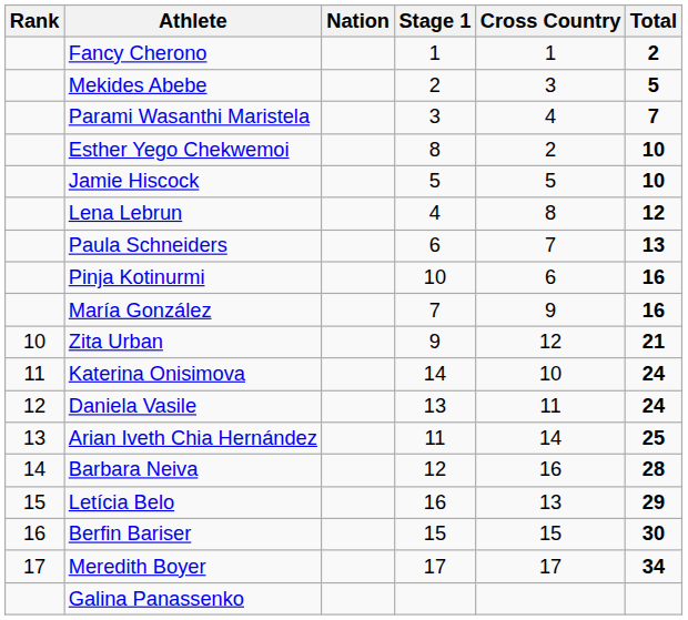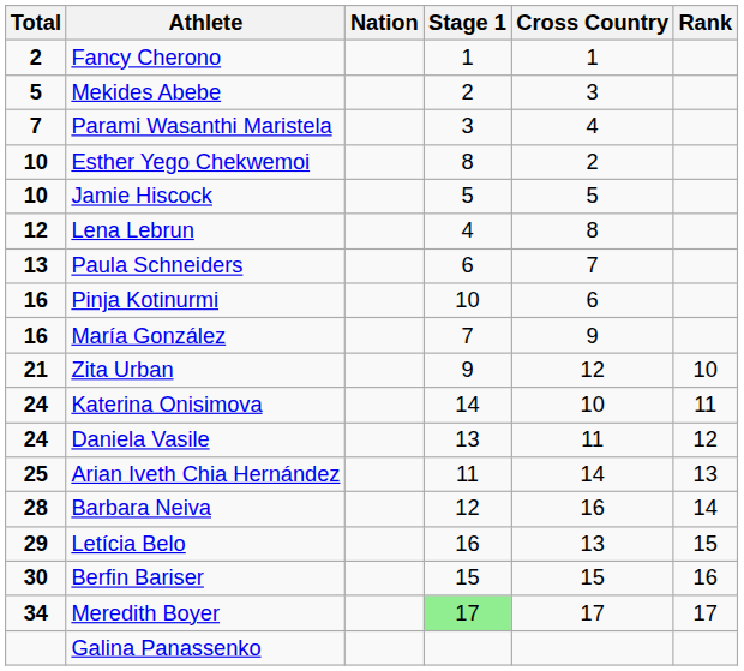columns swapped: Rank <-> Total
Meredith Boyer | Stage 1: no background -> lightgreen background
